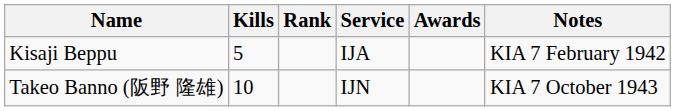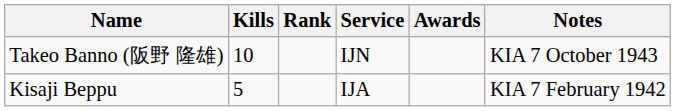rows swapped: Takeo Banno (阪野 隆雄) <-> Kisaji Beppu
